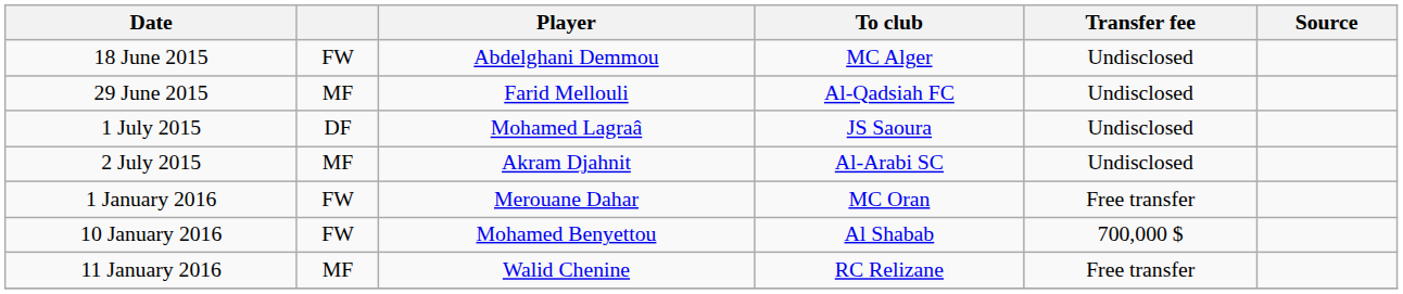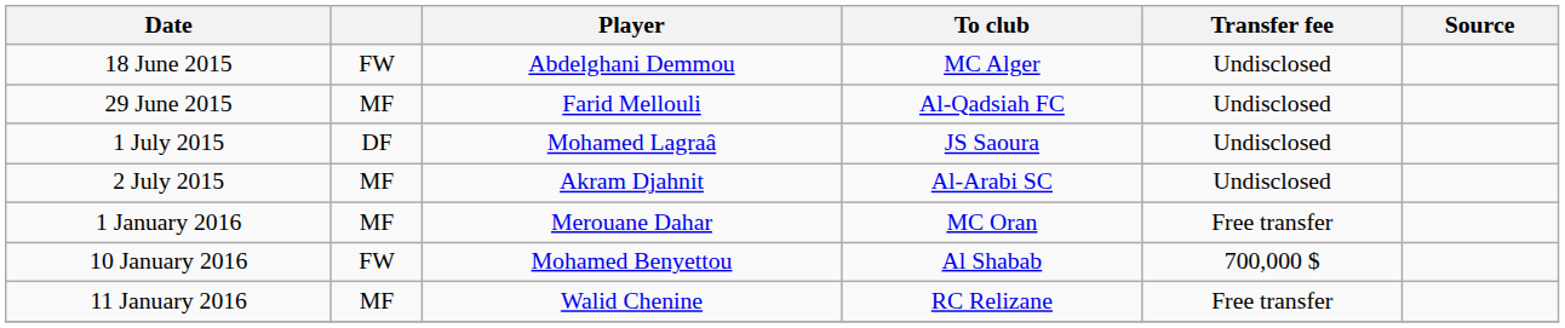1 January 2016 | column 2: FW -> MF
